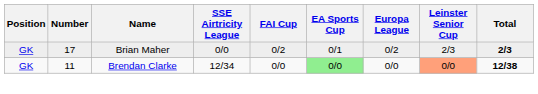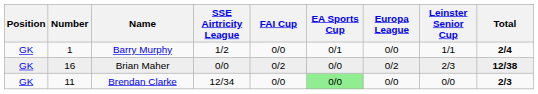+ row: GK | 1 | Barry Murphy | 1/2 | 0/0 | 0/1 | 0/0 | 1/1 | 2/4
Brian Maher | Number: 17 -> 16
Brian Maher | EA Sports Cup: 0/1 -> 0/0
Brian Maher | Total: 2/3 -> 12/38
Brendan Clarke | Leinster Senior Cup: lightsalmon background -> no background
Brendan Clarke | Total: 12/38 -> 2/3
